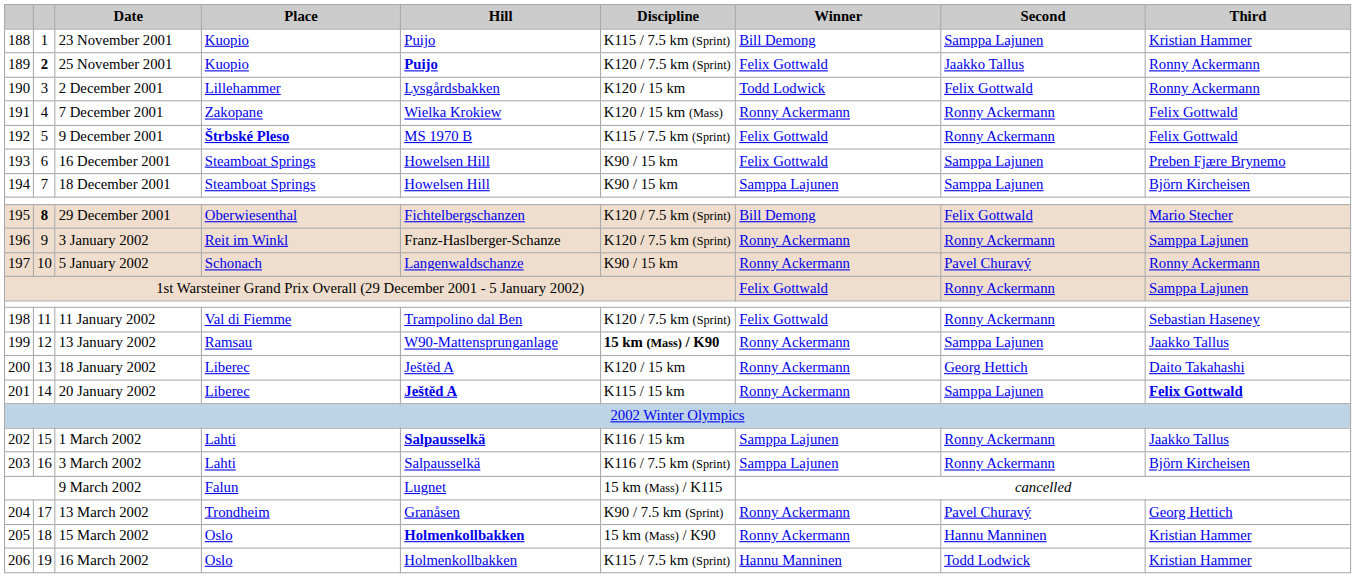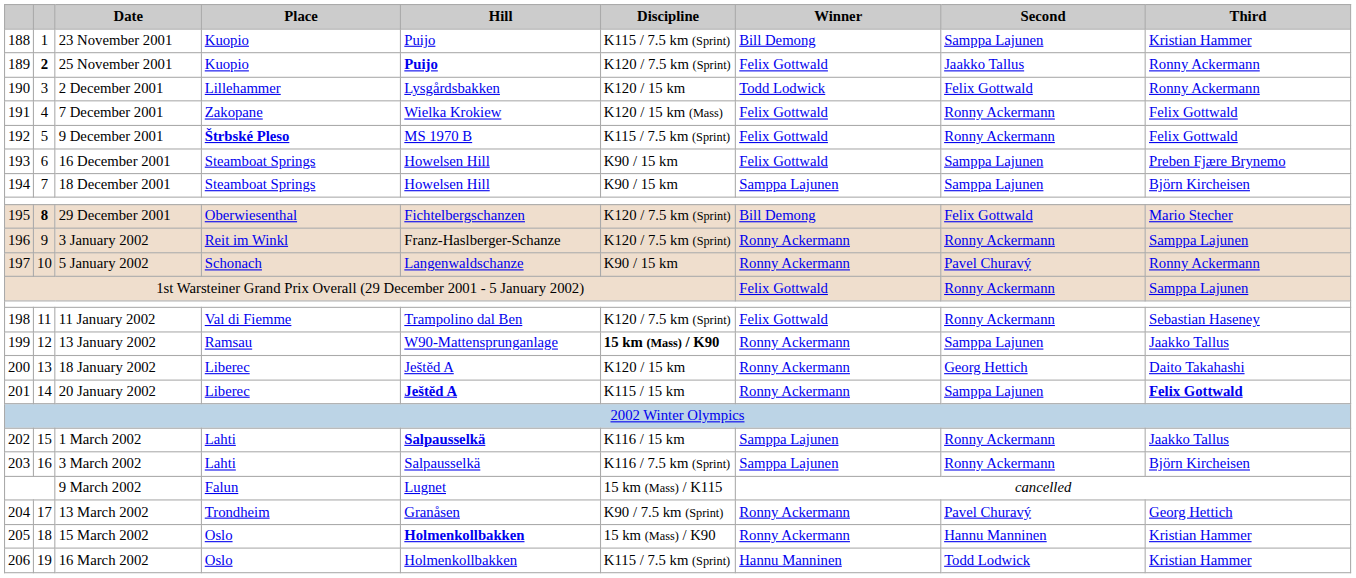7 December 2001 | Winner: Ronny Ackermann -> Felix Gottwald
